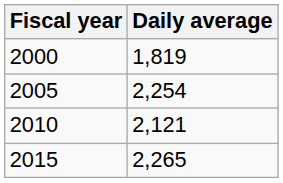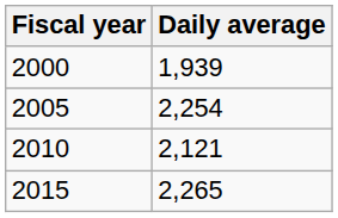2000 | Daily average: 1,819 -> 1,939
